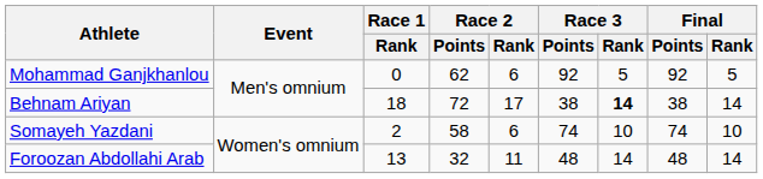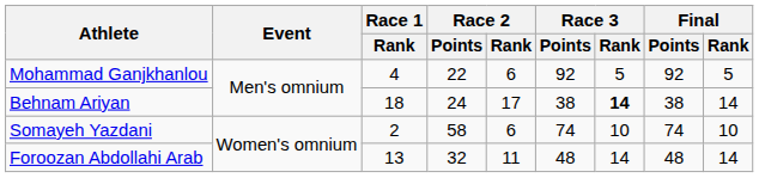Mohammad Ganjkhanlou | Race 1 / Rank: 0 -> 4
Mohammad Ganjkhanlou | Race 2 / Points: 62 -> 22
Behnam Ariyan | Race 2 / Points: 72 -> 24
